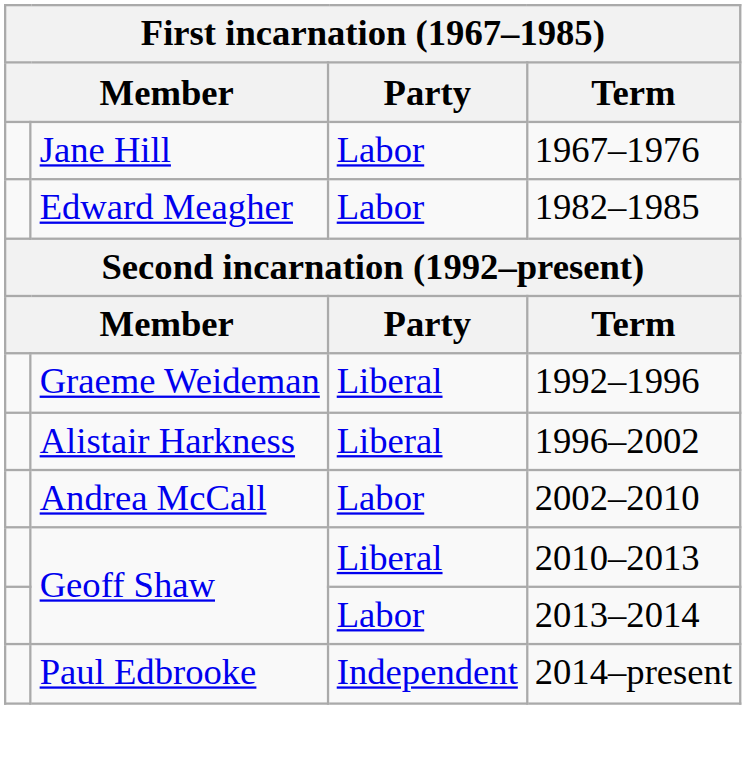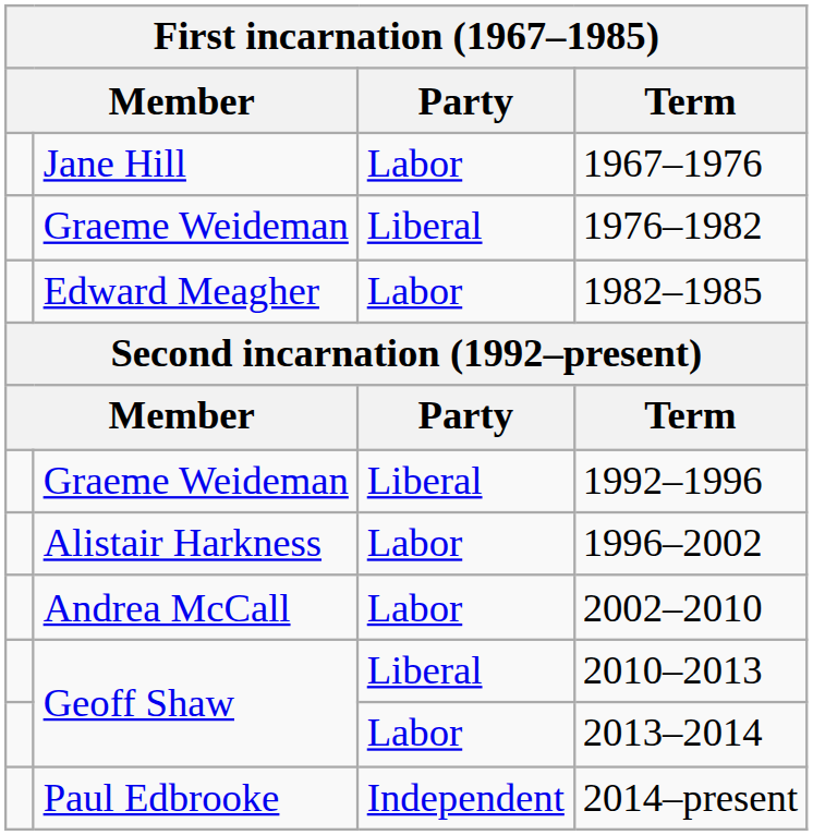+ row: Graeme Weideman | Liberal | 1976–1982
1996–2002 | Party: Liberal -> Labor
